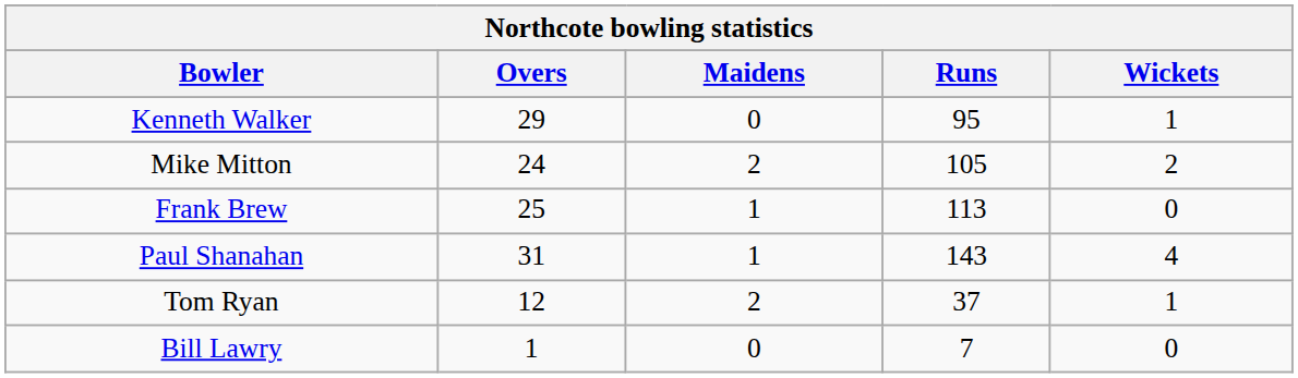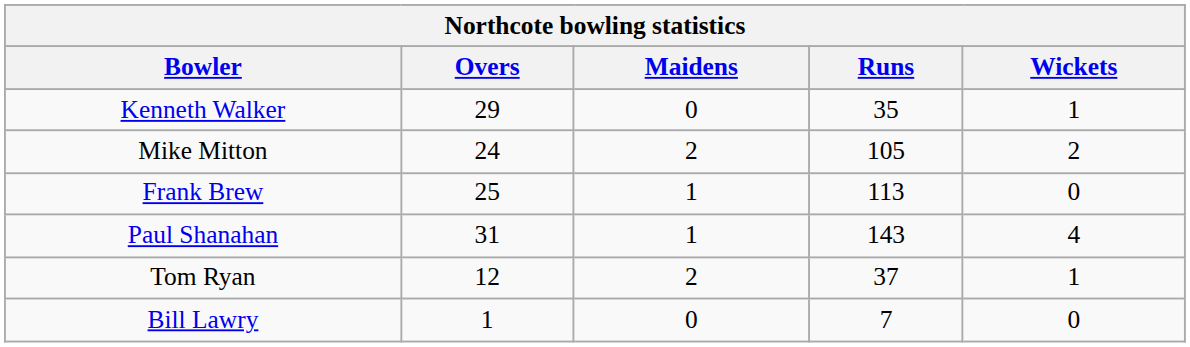Kenneth Walker | Runs: 95 -> 35
